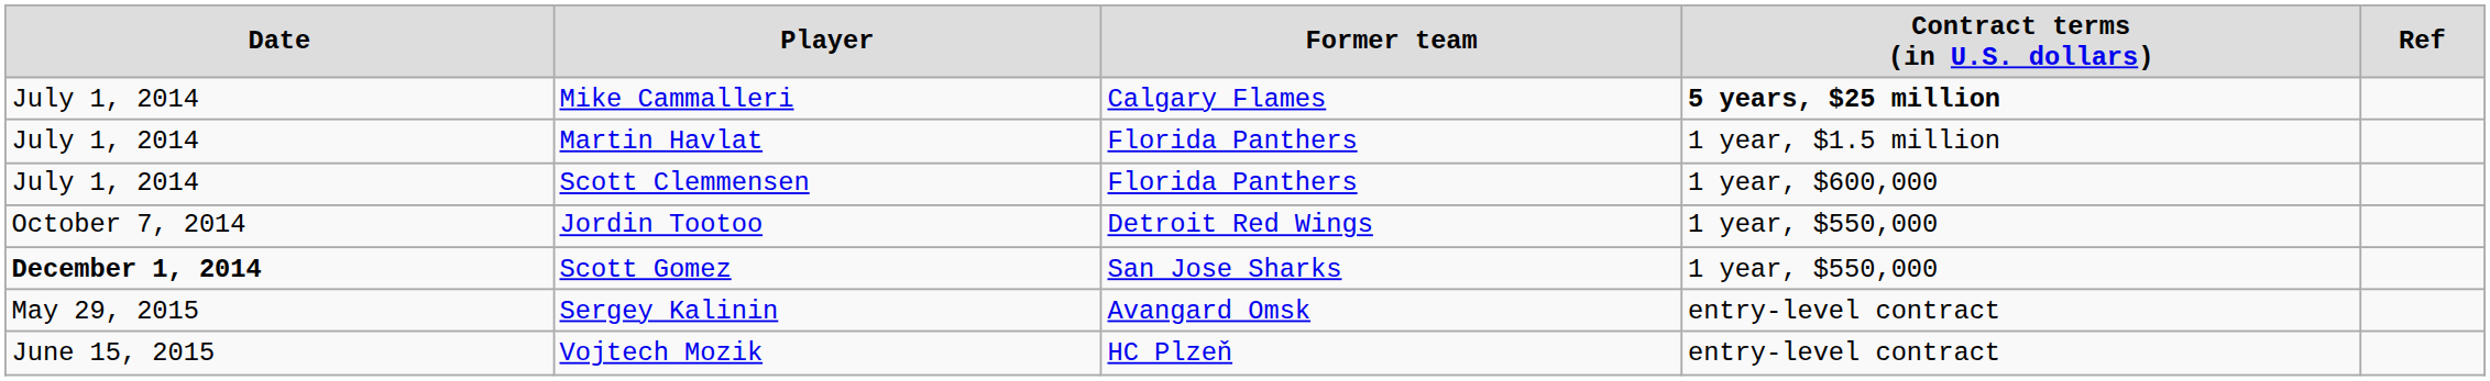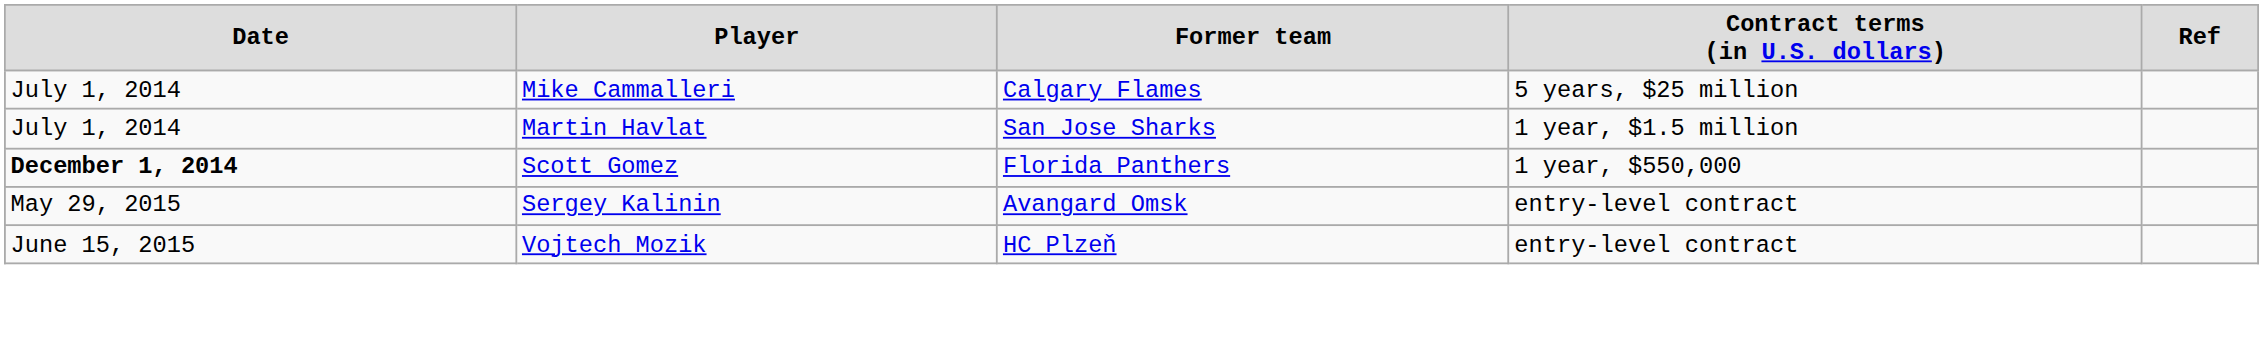Mike Cammalleri | column 4: bold -> normal
Martin Havlat | column 3: Florida Panthers -> San Jose Sharks
- row: July 1, 2014 | Scott Clemmensen | Florida Panthers | 1 year, $600,000
- row: October 7, 2014 | Jordin Tootoo | Detroit Red Wings | 1 year, $550,000
Scott Gomez | column 3: San Jose Sharks -> Florida Panthers
